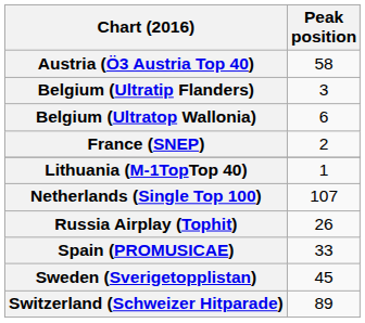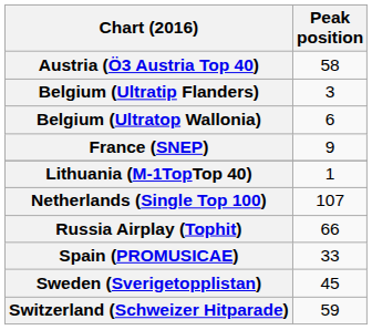France (SNEP) | Peak position: 2 -> 9
Russia Airplay (Tophit) | Peak position: 26 -> 66
Switzerland (Schweizer Hitparade) | Peak position: 89 -> 59
